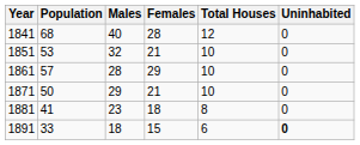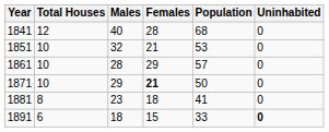columns swapped: Population <-> Total Houses
1871 | Females: normal -> bold
